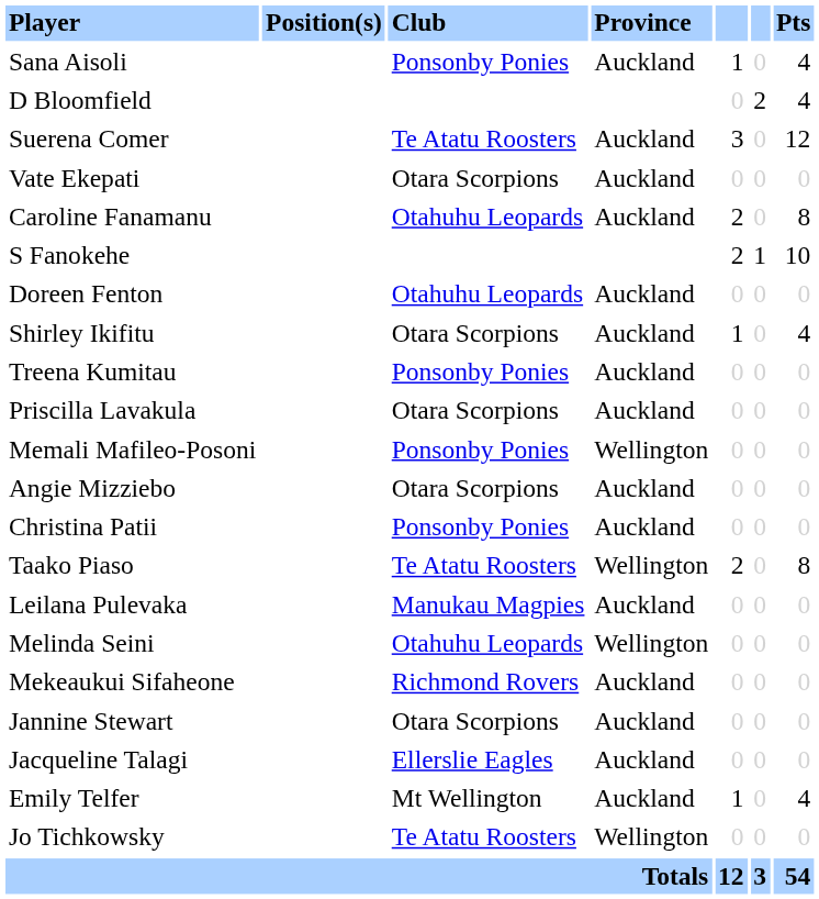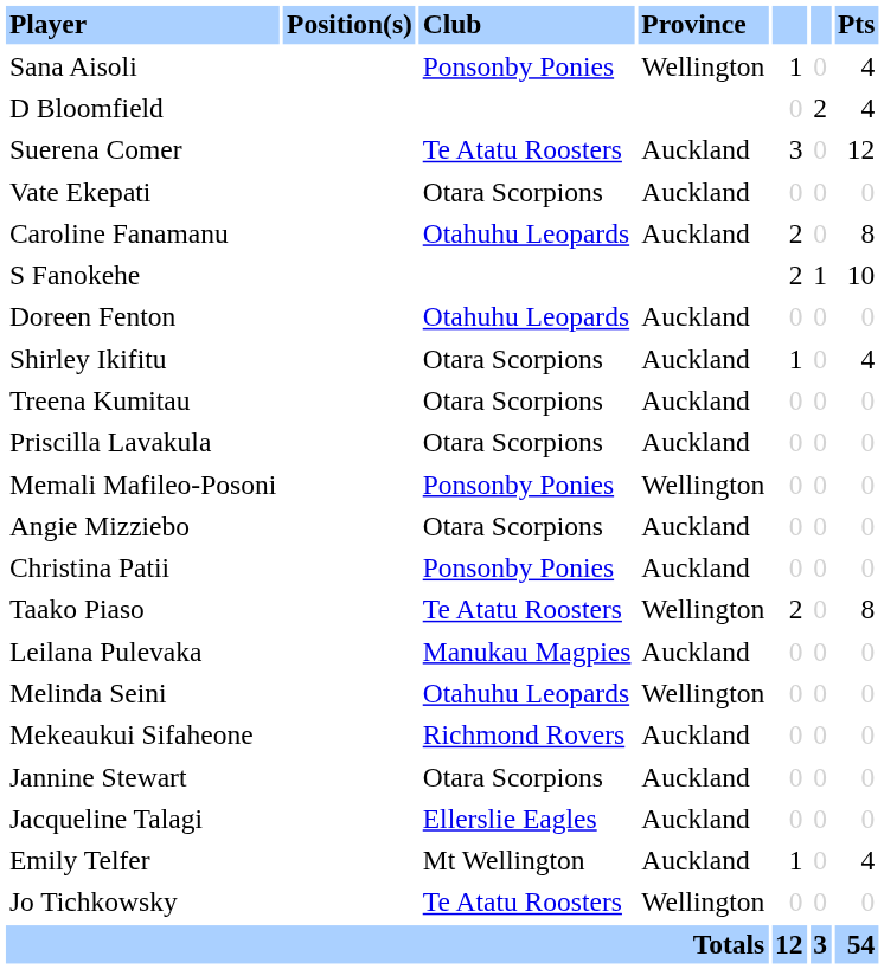Sana Aisoli | Province: Auckland -> Wellington
Treena Kumitau | Club: Ponsonby Ponies -> Otara Scorpions
